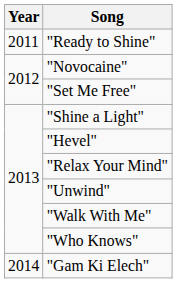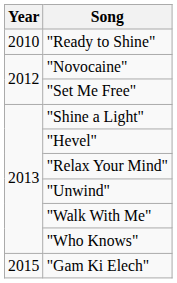"Ready to Shine" | Year: 2011 -> 2010
"Gam Ki Elech" | Year: 2014 -> 2015
